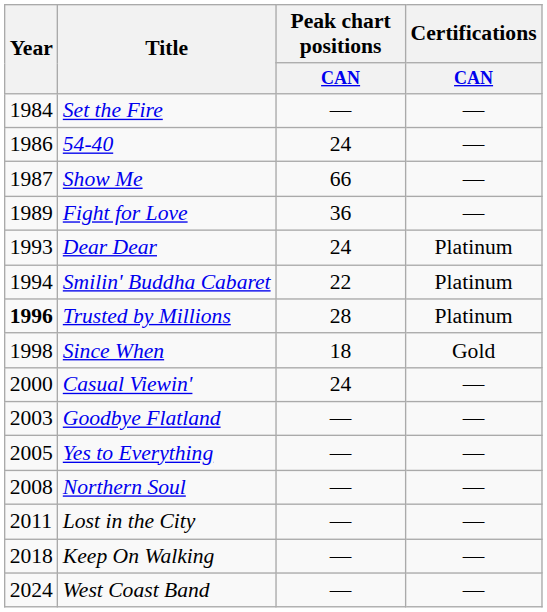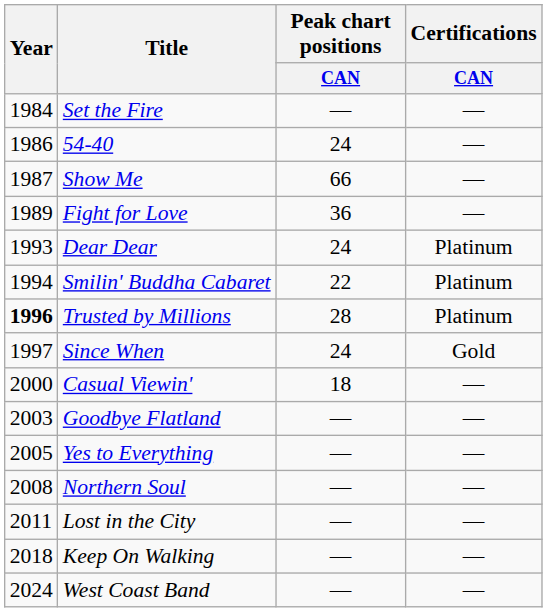Since When | Year: 1998 -> 1997
Since When | Peak chart positions / CAN: 18 -> 24
Casual Viewin' | Peak chart positions / CAN: 24 -> 18
